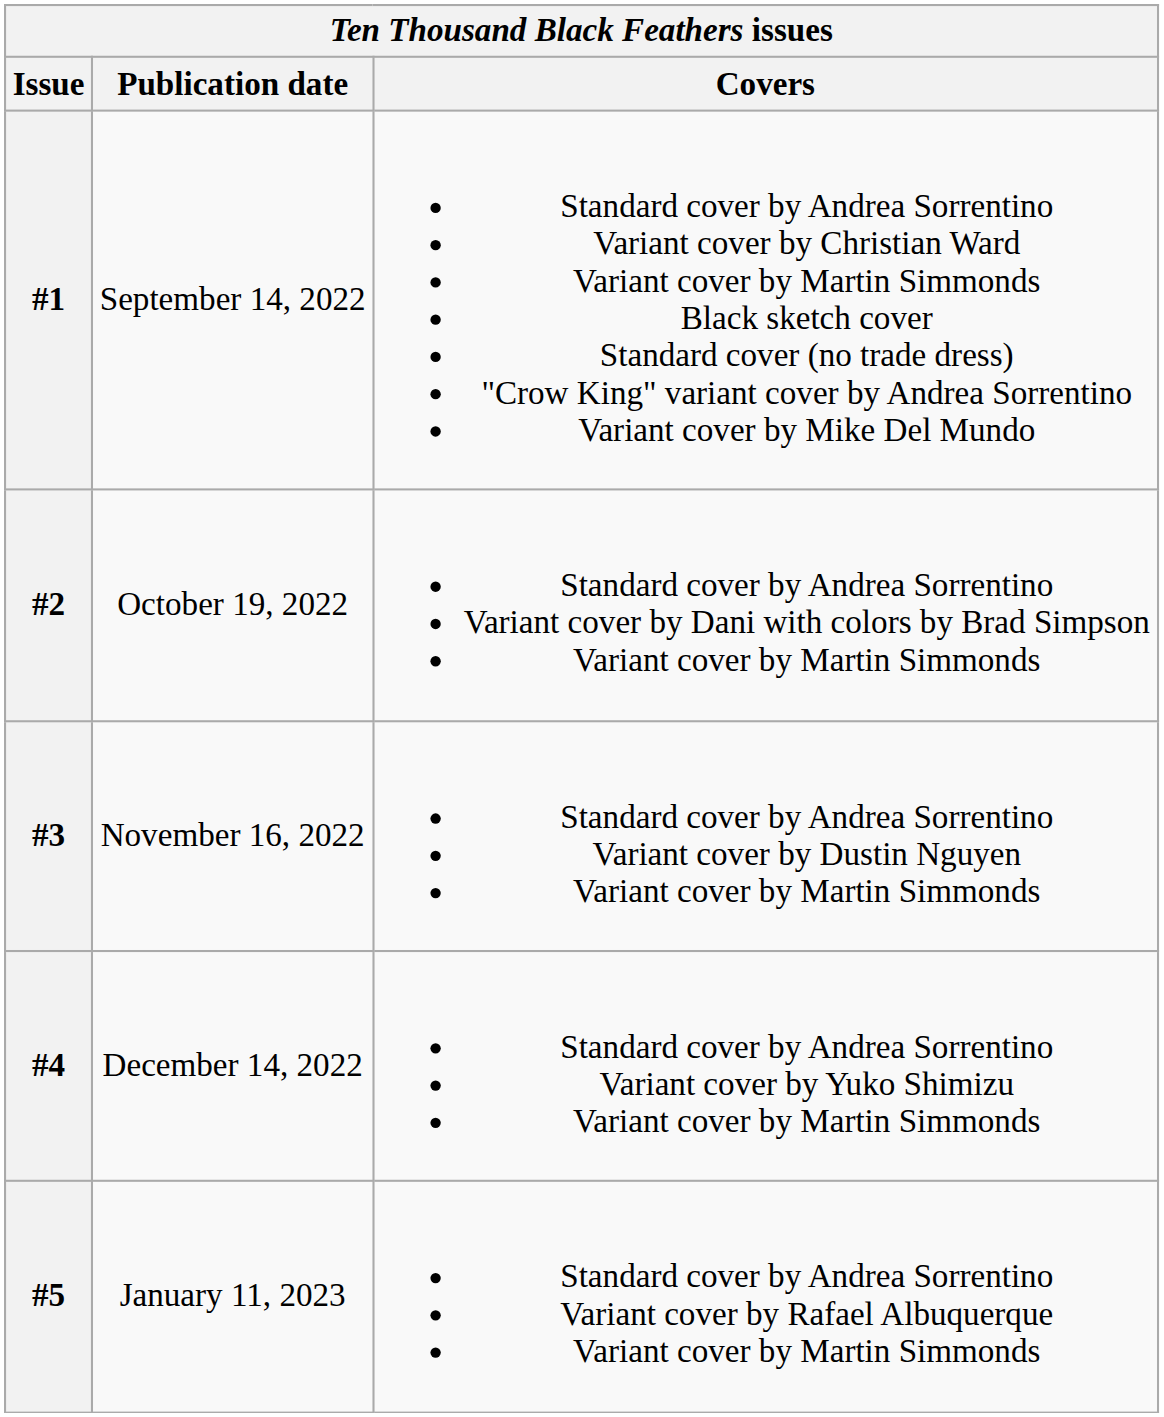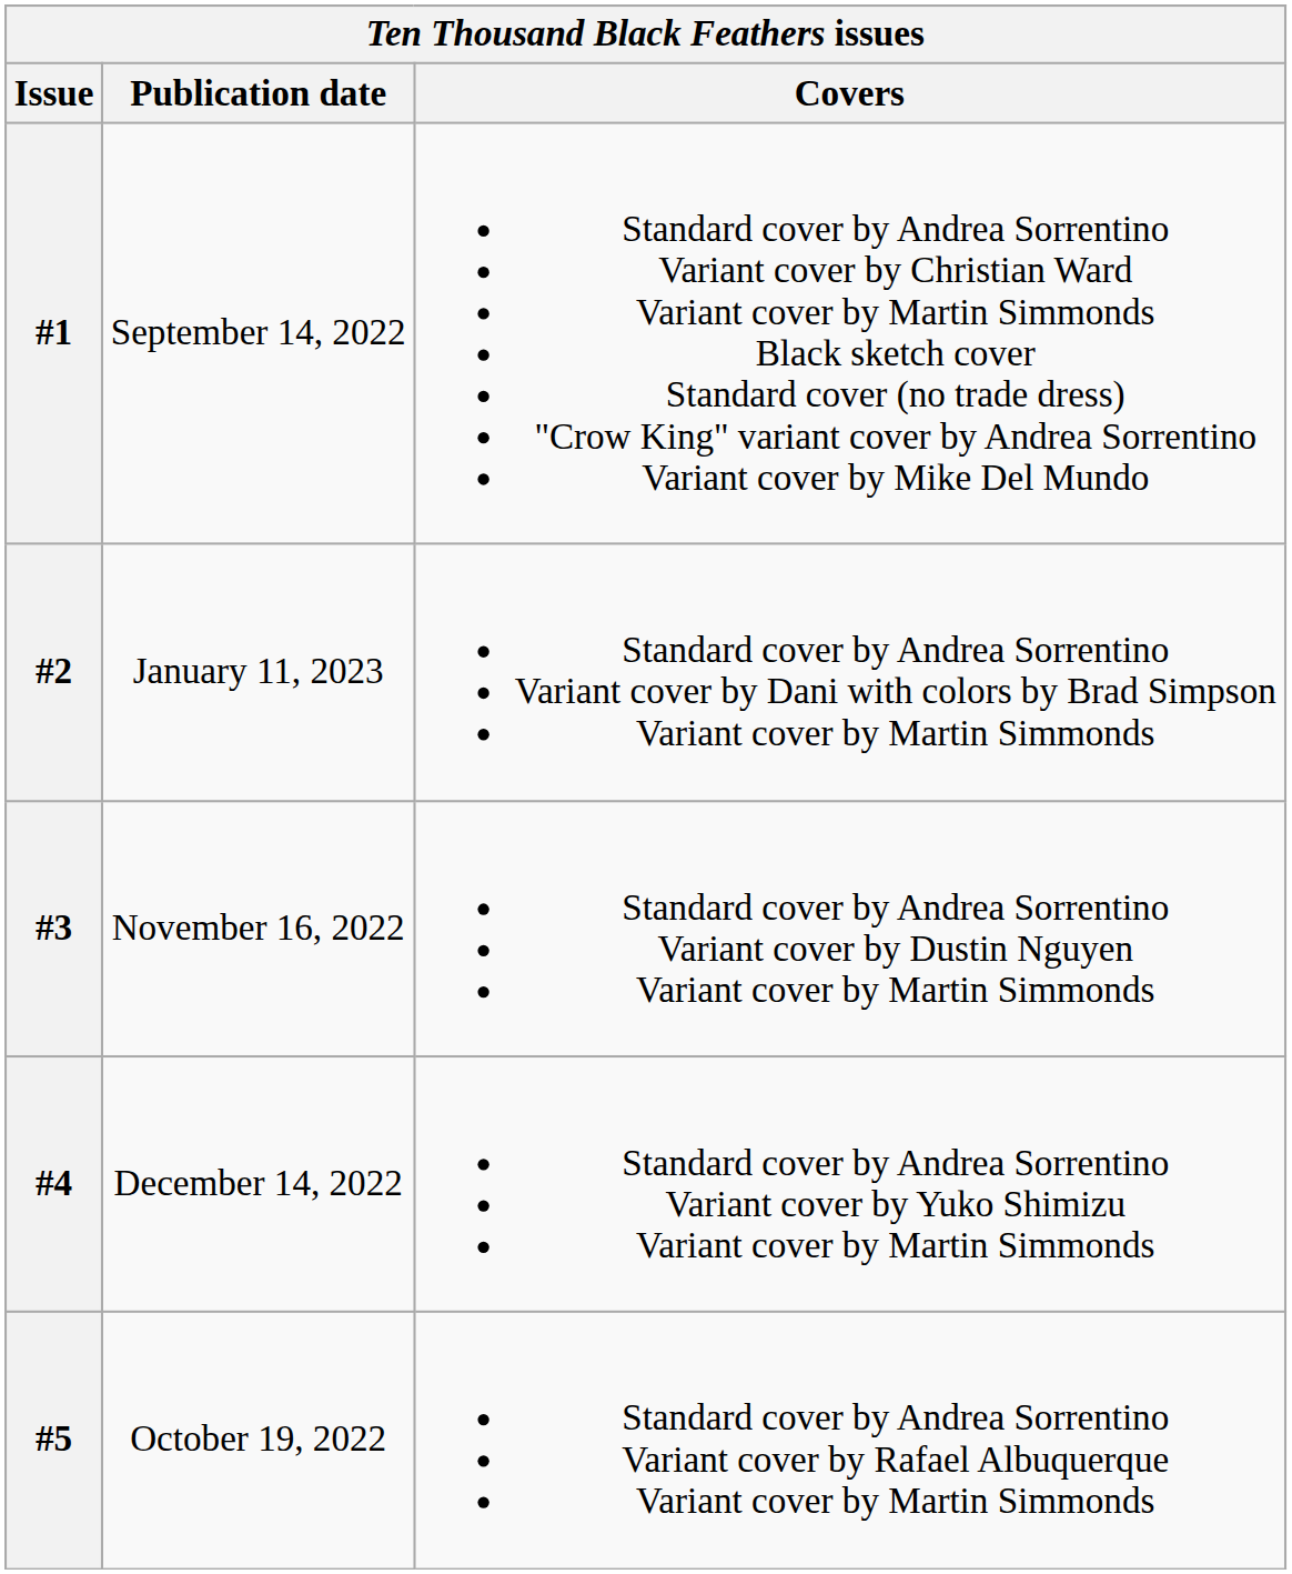#2 | Publication date: October 19, 2022 -> January 11, 2023
#5 | Publication date: January 11, 2023 -> October 19, 2022
